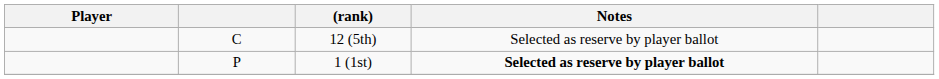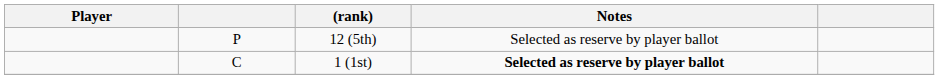12 (5th) | column 2: C -> P
1 (1st) | column 2: P -> C
